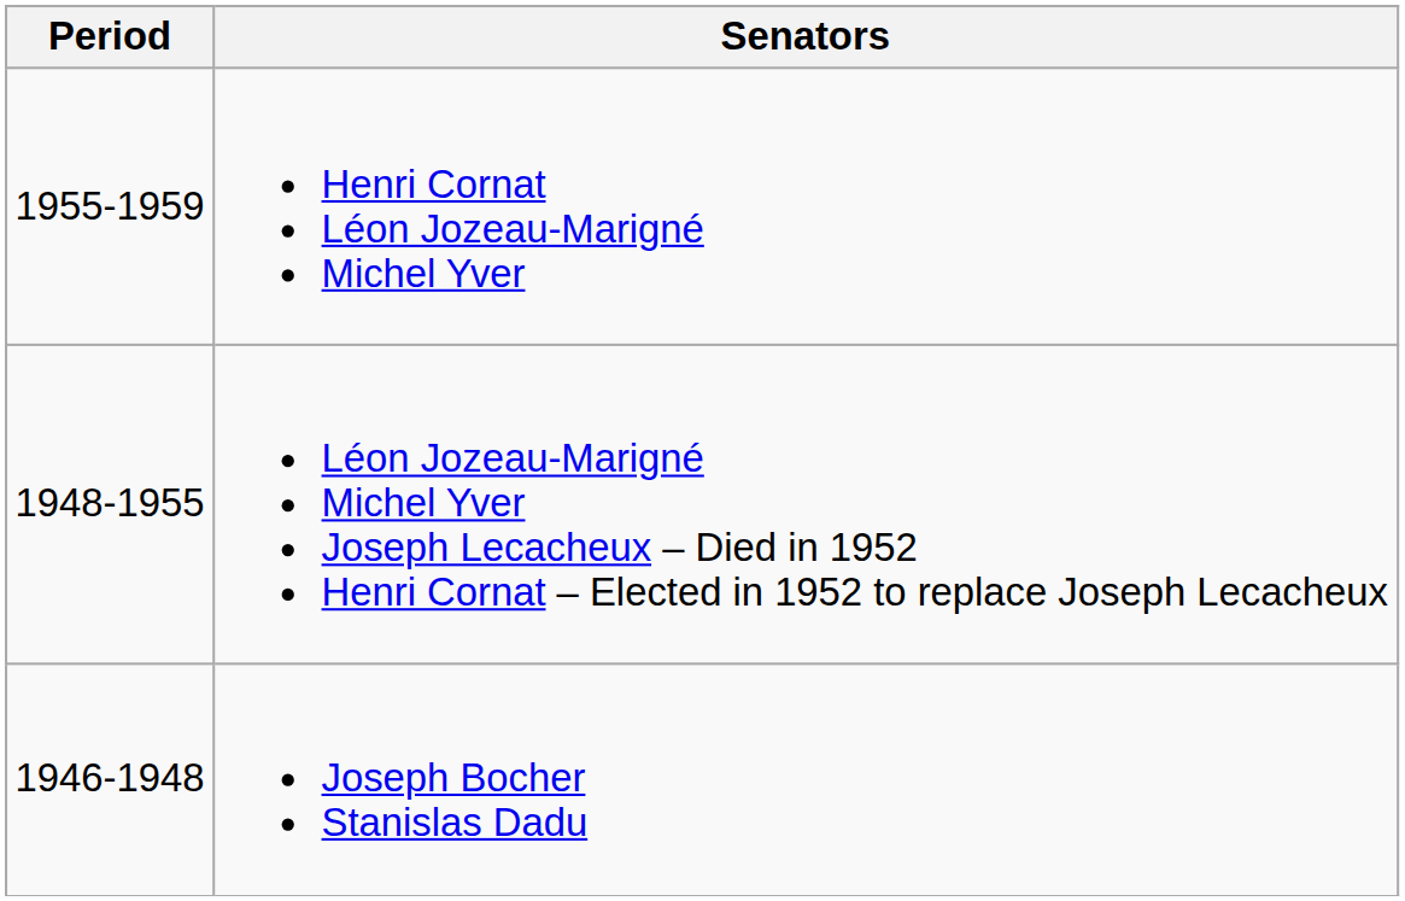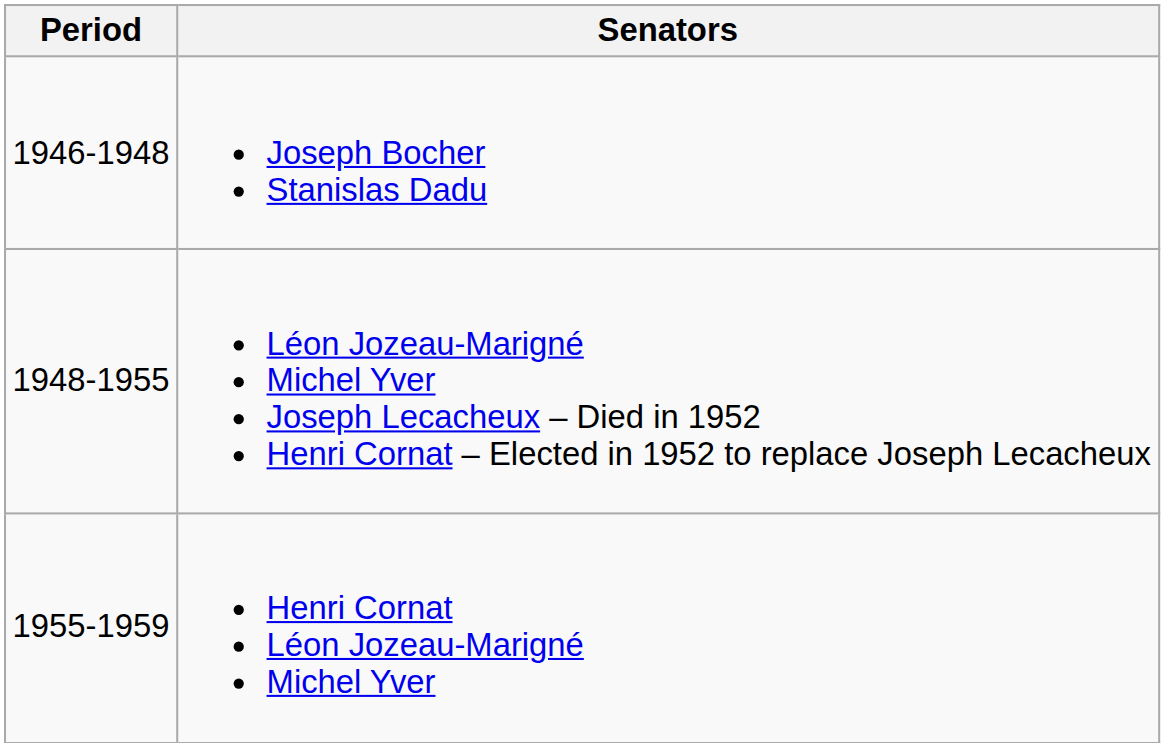rows swapped: Joseph Bocher Stanislas Dadu <-> Henri Cornat Léon Jozeau-Marigné Michel Yver
